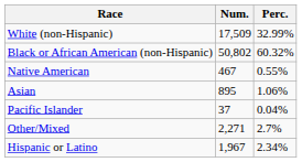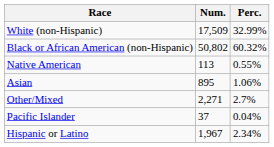Native American | Num.: 467 -> 113
rows swapped: Pacific Islander <-> Other/Mixed
